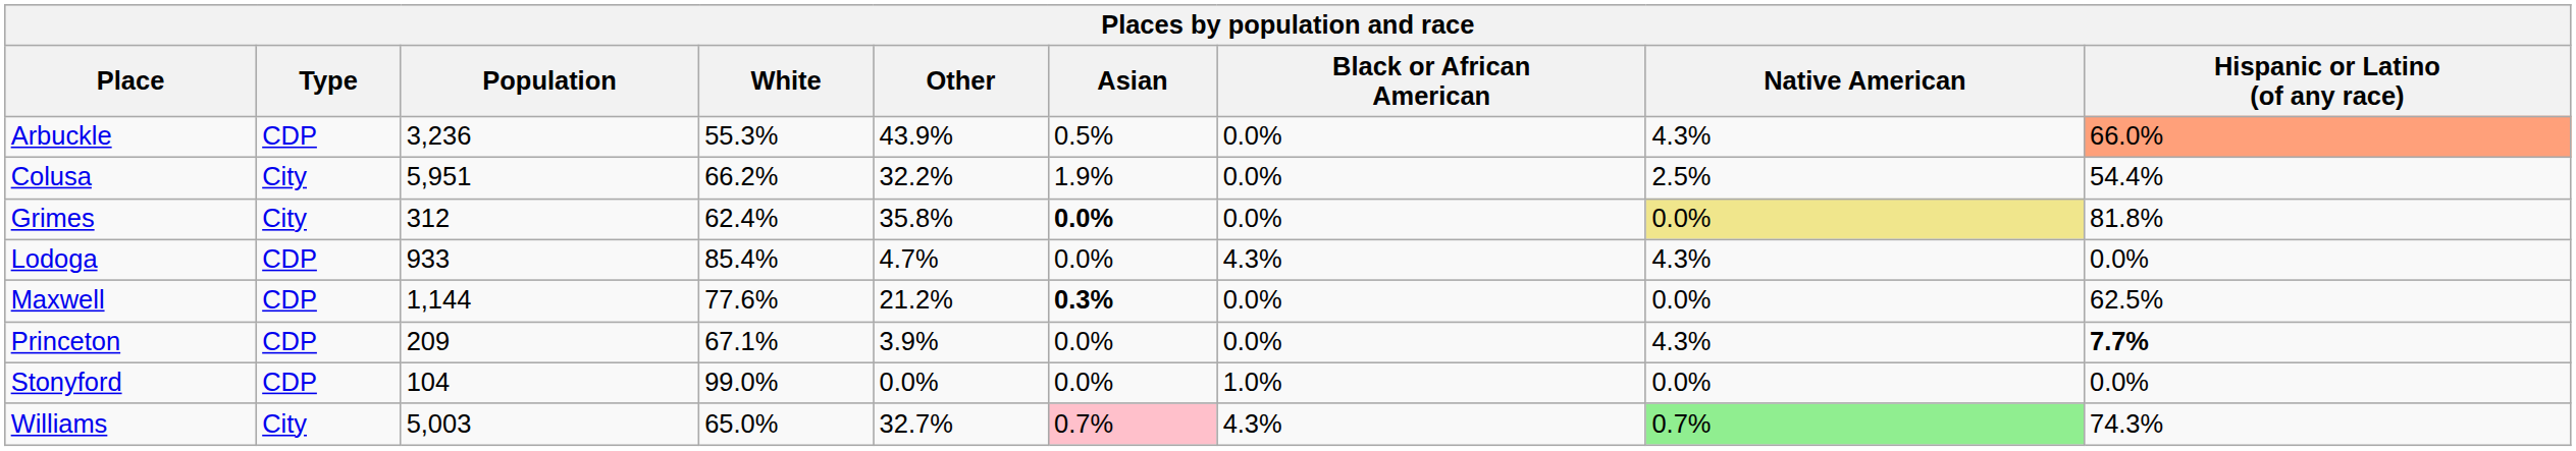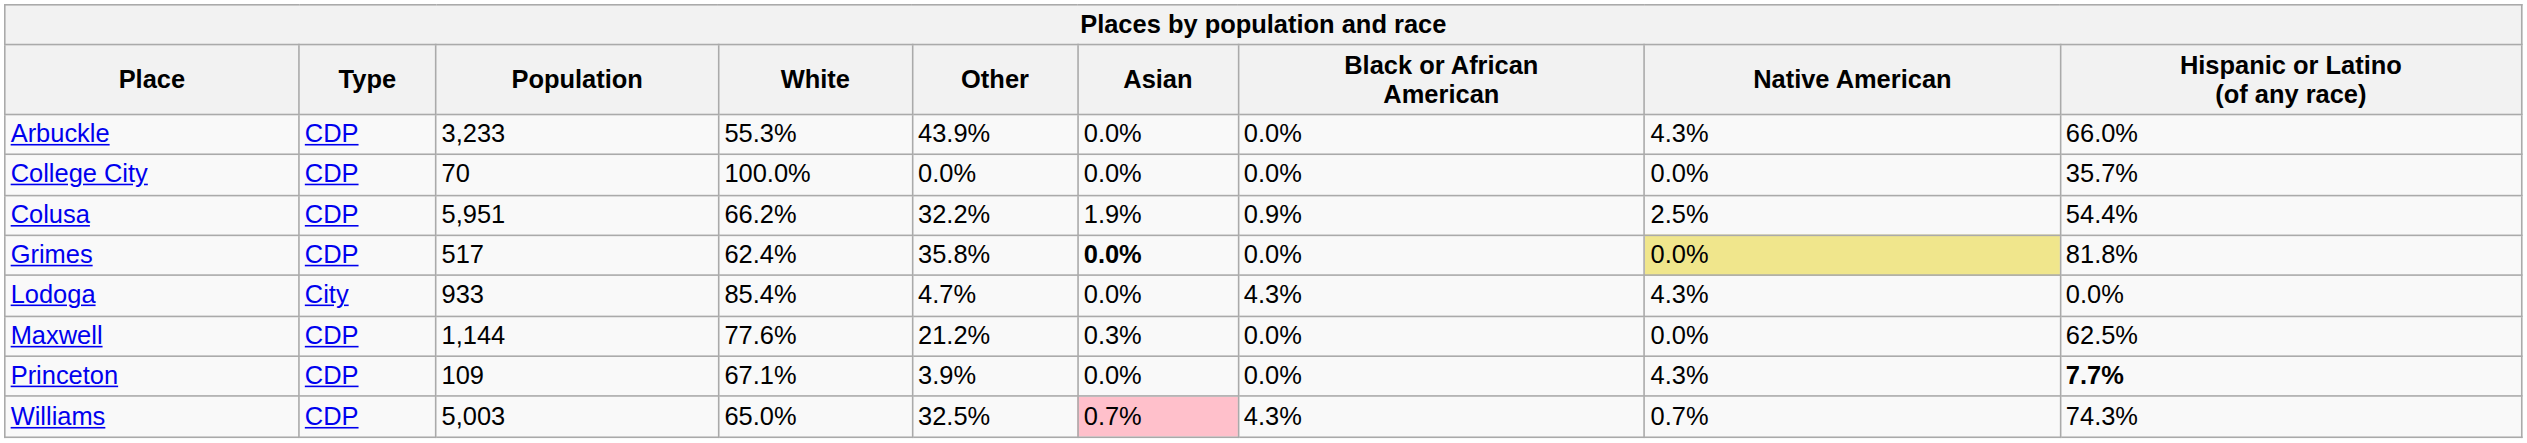Arbuckle | Population: 3,236 -> 3,233
Arbuckle | Asian: 0.5% -> 0.0%
Arbuckle | Hispanic or Latino (of any race): lightsalmon background -> no background
+ row: College City | CDP | 70 | 100.0% | 0.0% | 0.0% | 0.0% | 0.0% | 35.7%
Colusa | Type: City -> CDP
Colusa | Black or African American: 0.0% -> 0.9%
Grimes | Type: City -> CDP
Grimes | Population: 312 -> 517
Lodoga | Type: CDP -> City
Maxwell | Asian: bold -> normal
Princeton | Population: 209 -> 109
- row: Stonyford | CDP | 104 | 99.0% | 0.0% | 0.0% | 1.0% | 0.0% | 0.0%
Williams | Type: City -> CDP
Williams | Other: 32.7% -> 32.5%
Williams | Native American: lightgreen background -> no background
